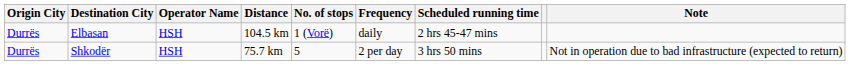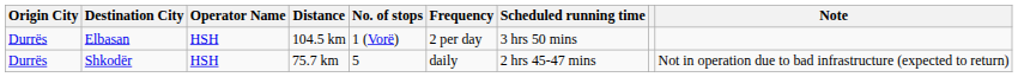Elbasan | Frequency: daily -> 2 per day
Elbasan | Scheduled running time: 2 hrs 45-47 mins -> 3 hrs 50 mins
Shkodër | Frequency: 2 per day -> daily
Shkodër | Scheduled running time: 3 hrs 50 mins -> 2 hrs 45-47 mins
